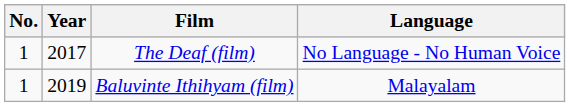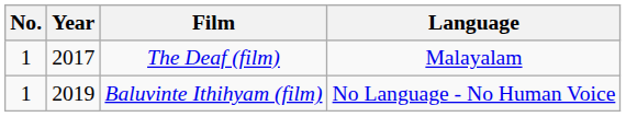The Deaf (film) | Language: No Language - No Human Voice -> Malayalam
Baluvinte Ithihyam (film) | Language: Malayalam -> No Language - No Human Voice
